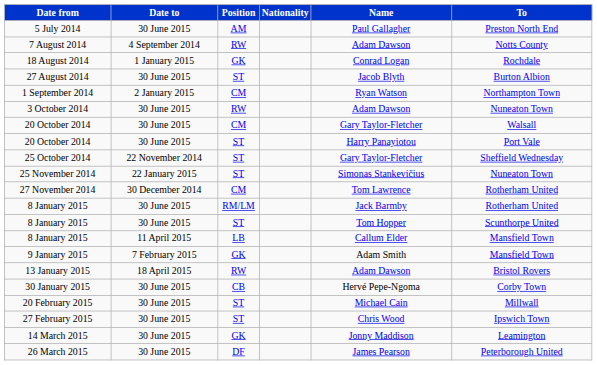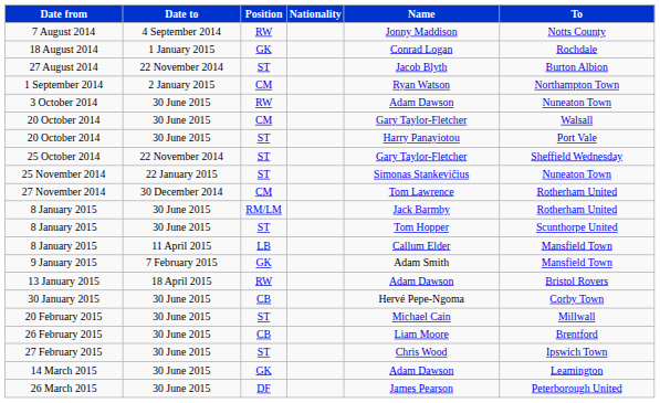- row: 5 July 2014 | 30 June 2015 | AM | Paul Gallagher | Preston North End
7 August 2014 | Name: Adam Dawson -> Jonny Maddison
27 August 2014 | Date to: 30 June 2015 -> 22 November 2014
+ row: 26 February 2015 | 30 June 2015 | CB | Liam Moore | Brentford
14 March 2015 | Name: Jonny Maddison -> Adam Dawson
